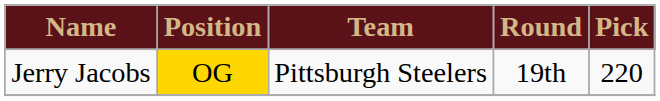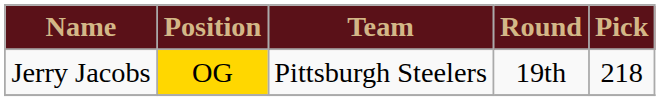Jerry Jacobs | Pick: 220 -> 218
